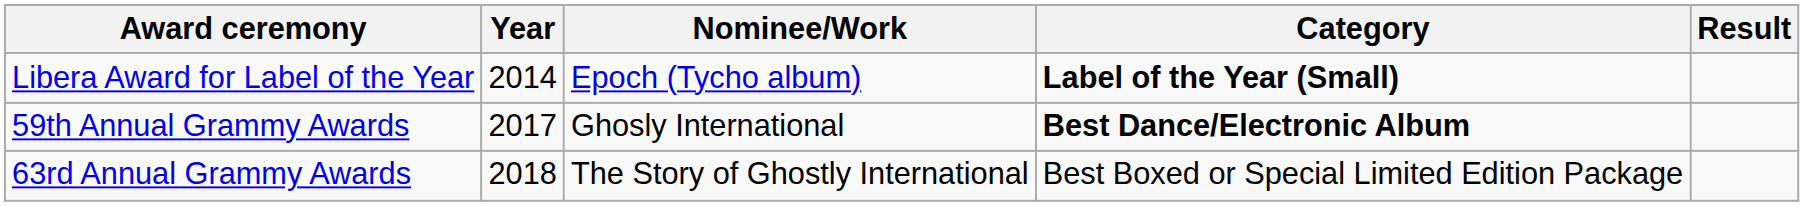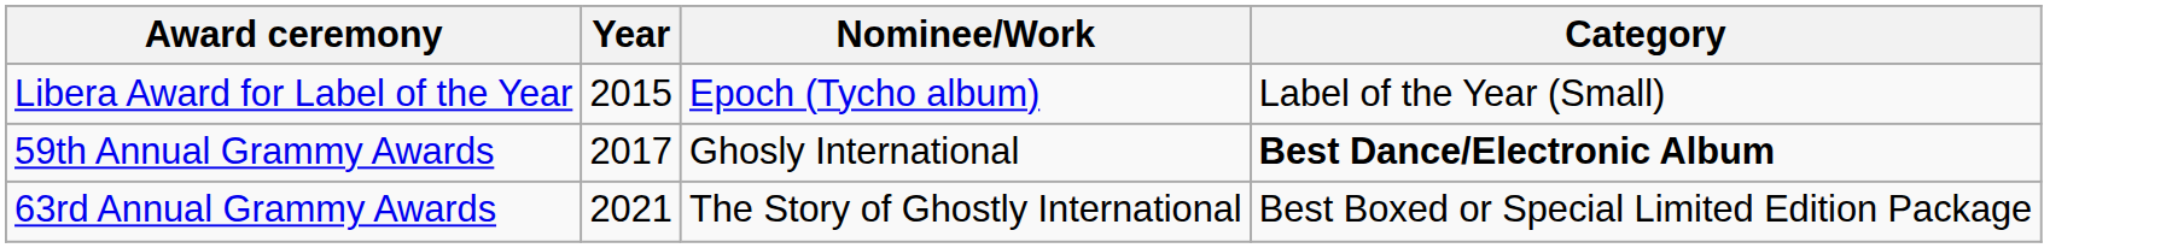- column: Result
Libera Award for Label of the Year | Year: 2014 -> 2015
Libera Award for Label of the Year | Category: bold -> normal
63rd Annual Grammy Awards | Year: 2018 -> 2021
